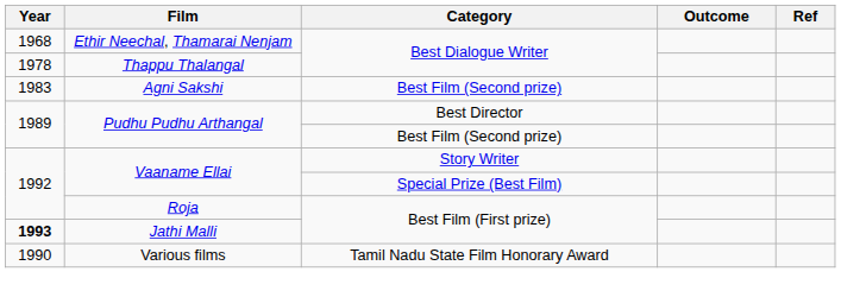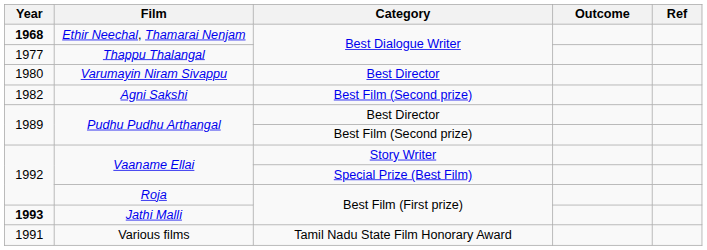Ethir Neechal, Thamarai Nenjam | Year: normal -> bold
Thappu Thalangal | Year: 1978 -> 1977
+ row: 1980 | Varumayin Niram Sivappu | Best Director
Agni Sakshi | Year: 1983 -> 1982
Various films | Year: 1990 -> 1991
